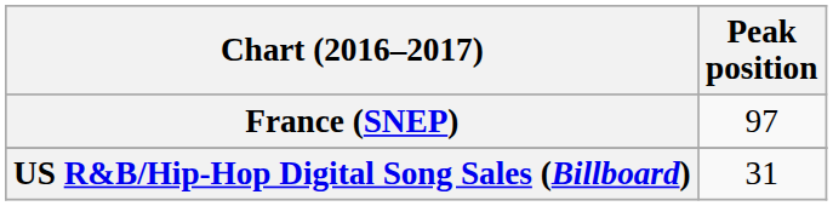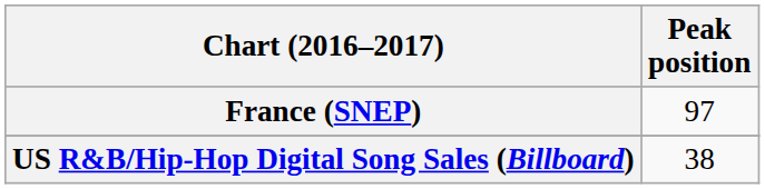US R&B/Hip-Hop Digital Song Sales (Billboard) | Peak position: 31 -> 38
